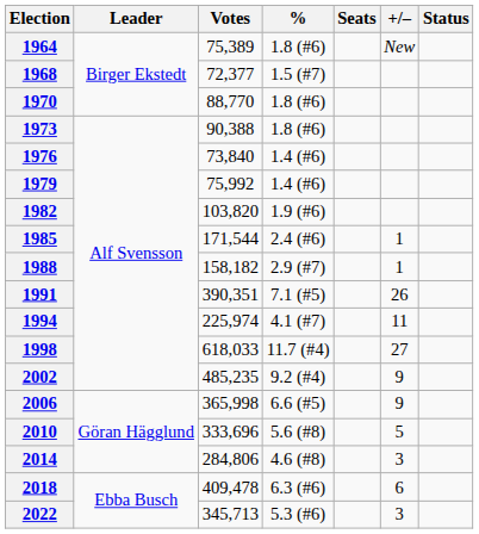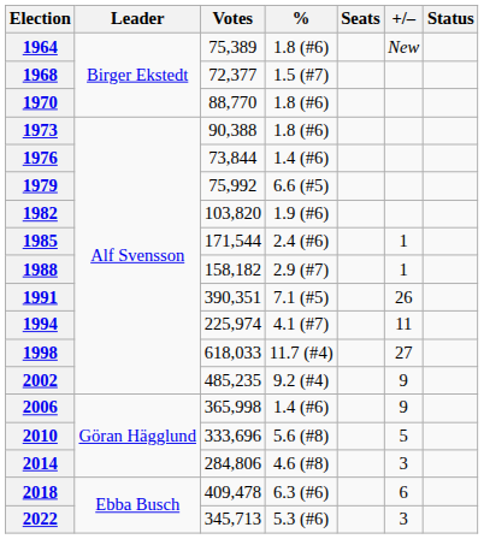1976 | Votes: 73,840 -> 73,844
1979 | %: 1.4 (#6) -> 6.6 (#5)
2006 | %: 6.6 (#5) -> 1.4 (#6)
